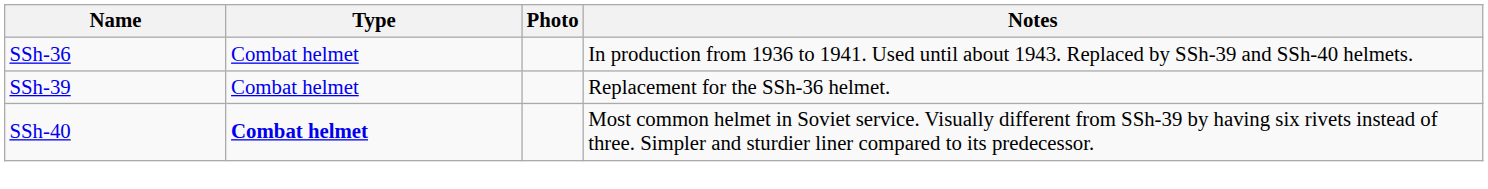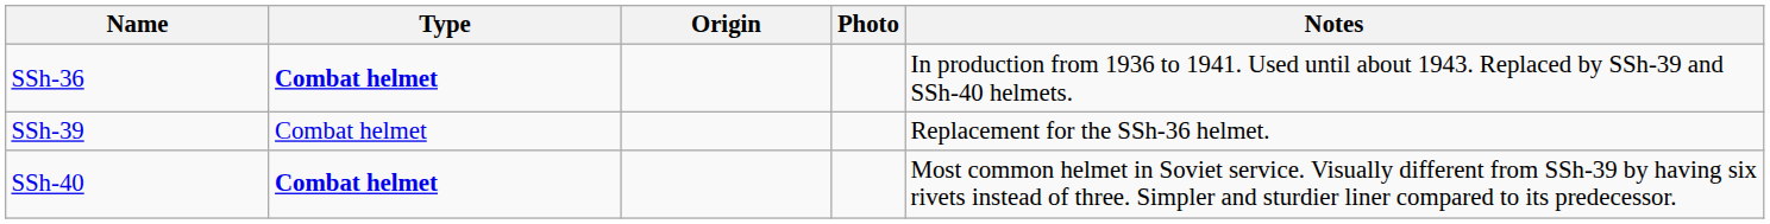+ column: Origin
SSh-36 | Type: normal -> bold
